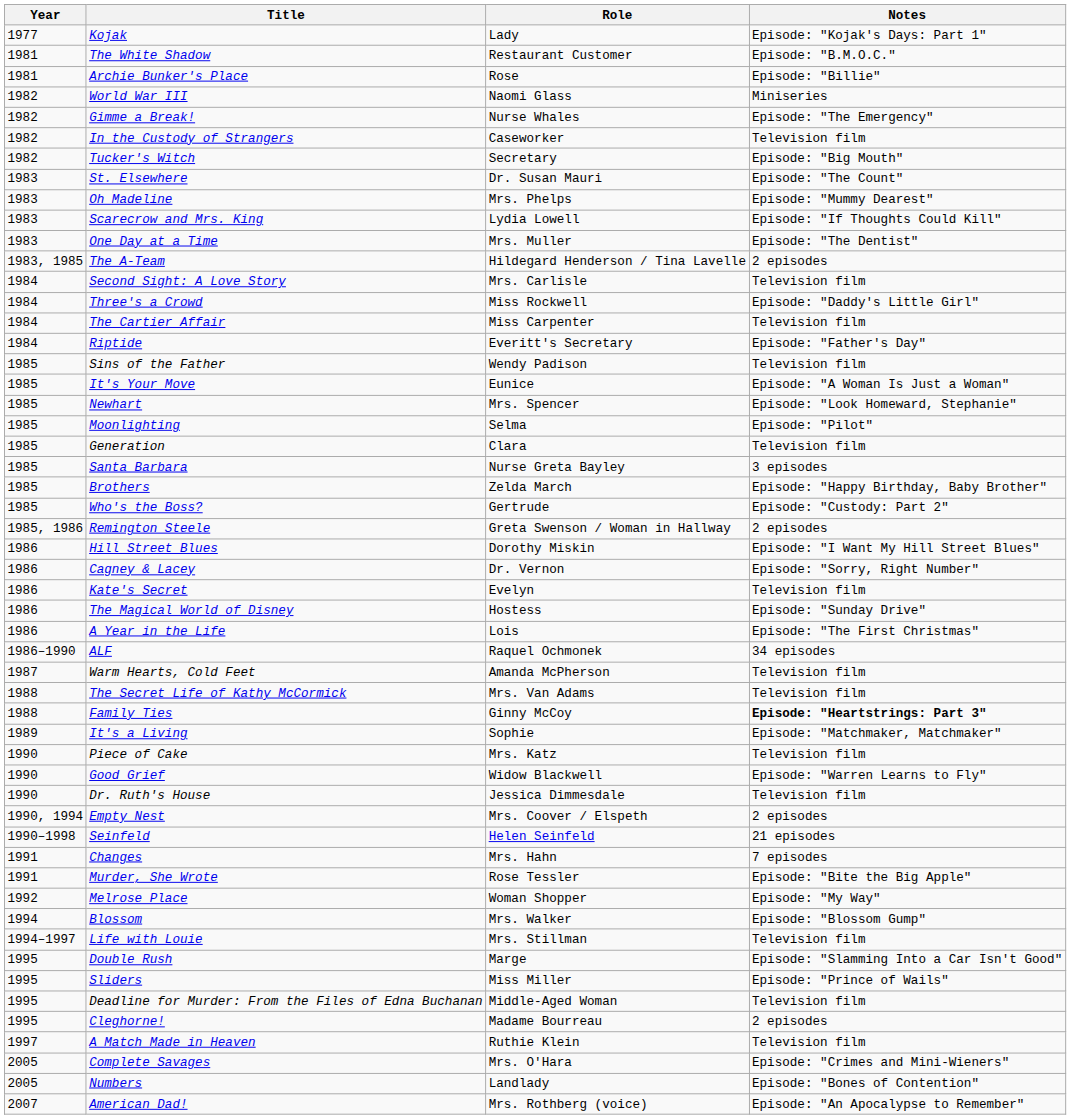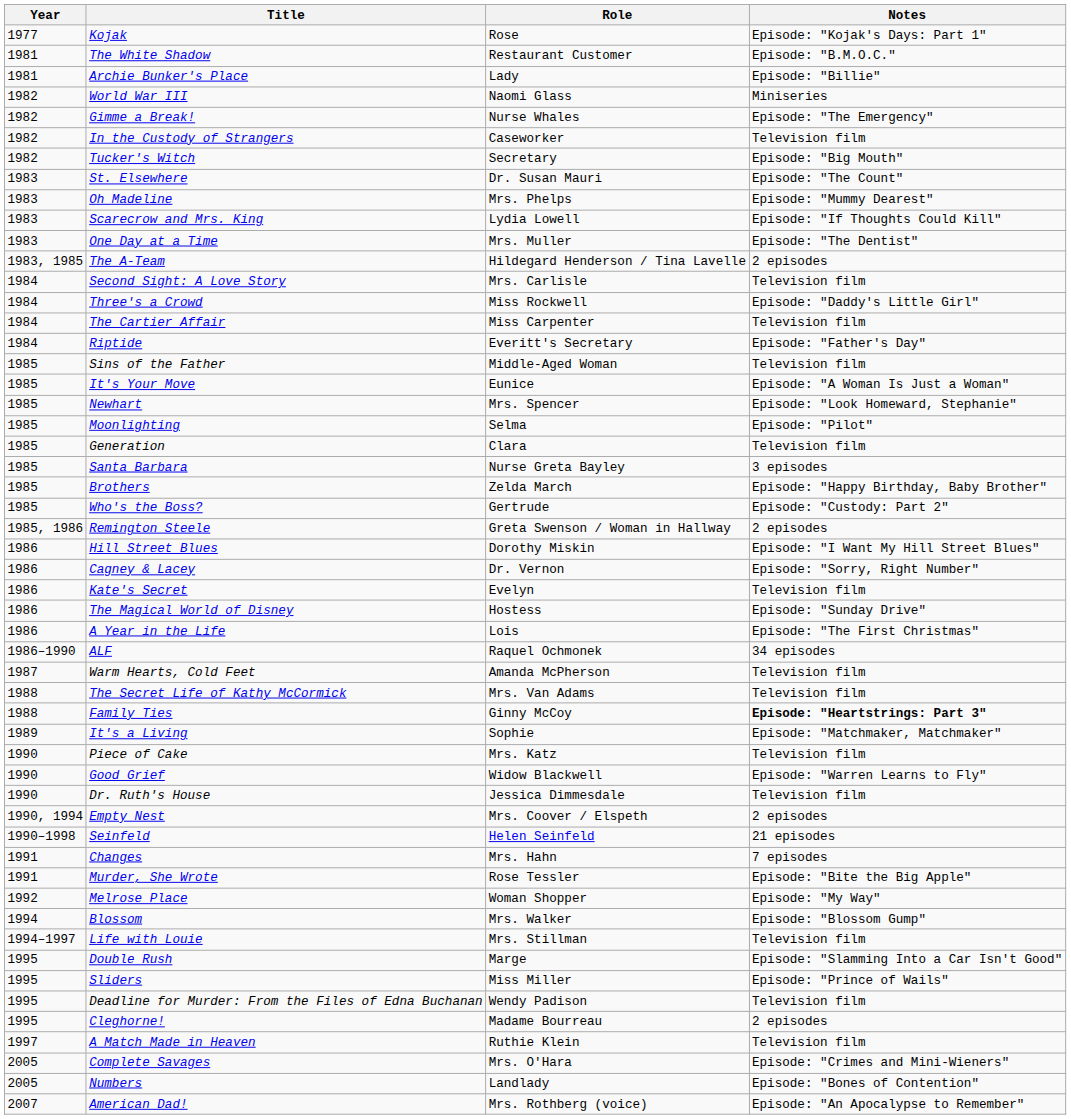Kojak | Role: Lady -> Rose
Archie Bunker's Place | Role: Rose -> Lady
Sins of the Father | Role: Wendy Padison -> Middle-Aged Woman
Deadline for Murder: From the Files of Edna Buchanan | Role: Middle-Aged Woman -> Wendy Padison
